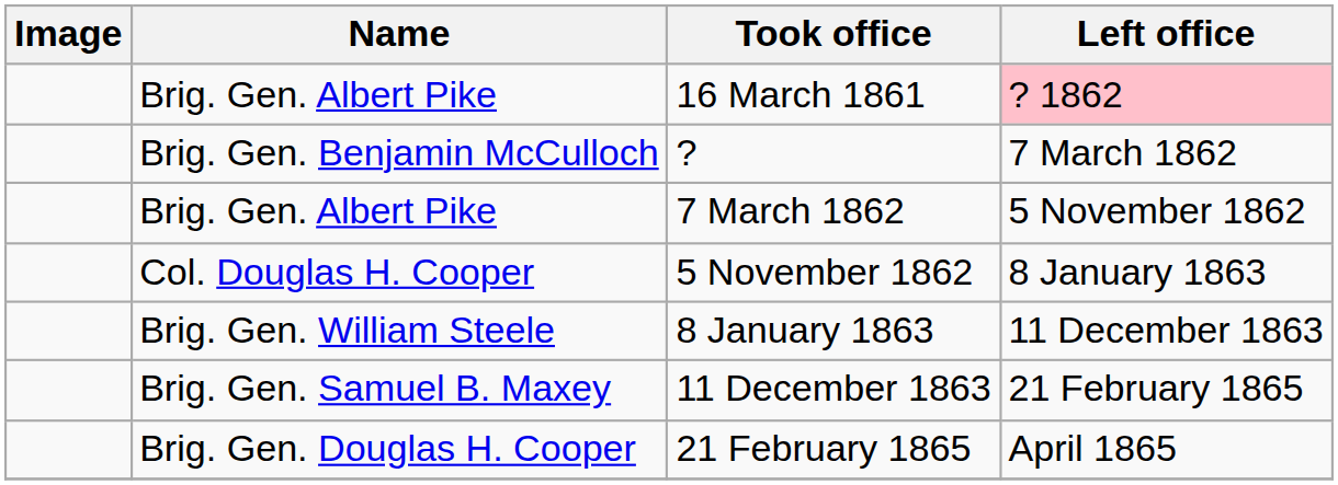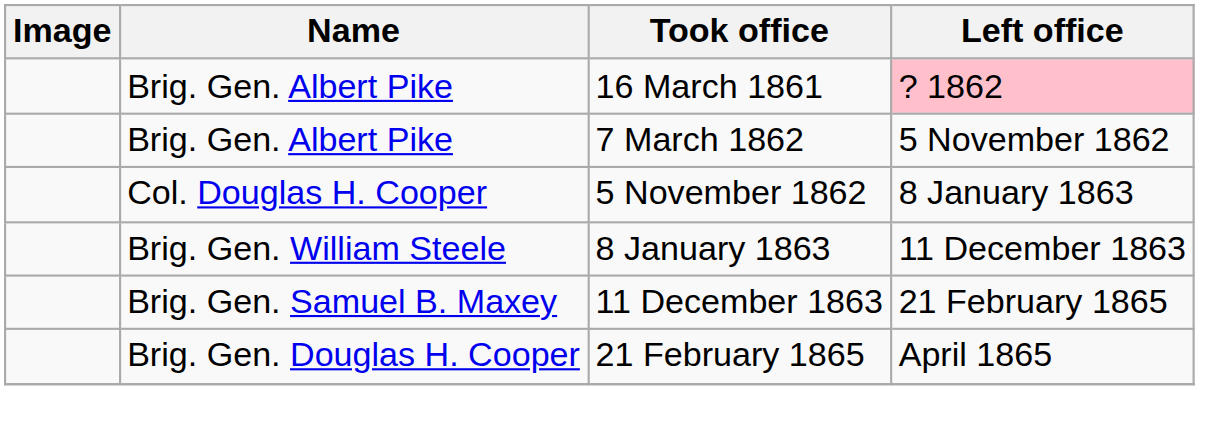- row: Brig. Gen. Benjamin McCulloch | ? | 7 March 1862
